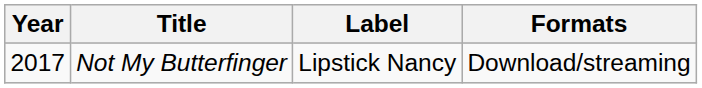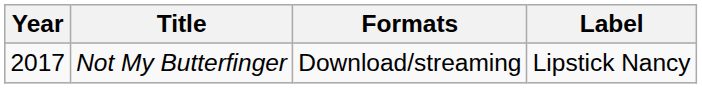columns swapped: Label <-> Formats
